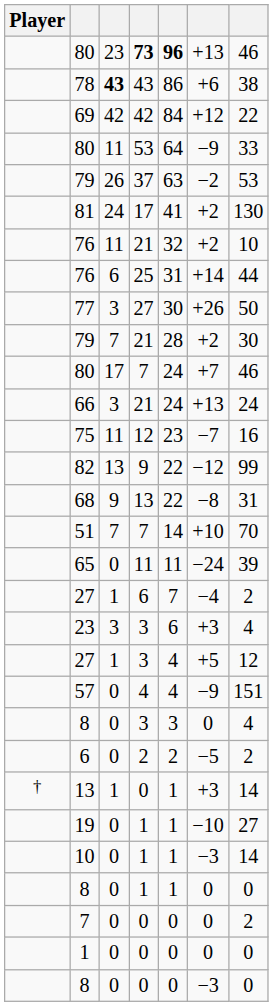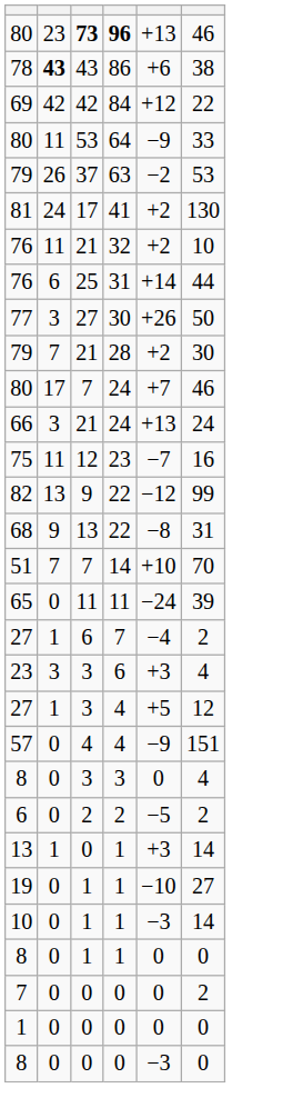- column: Player | †
